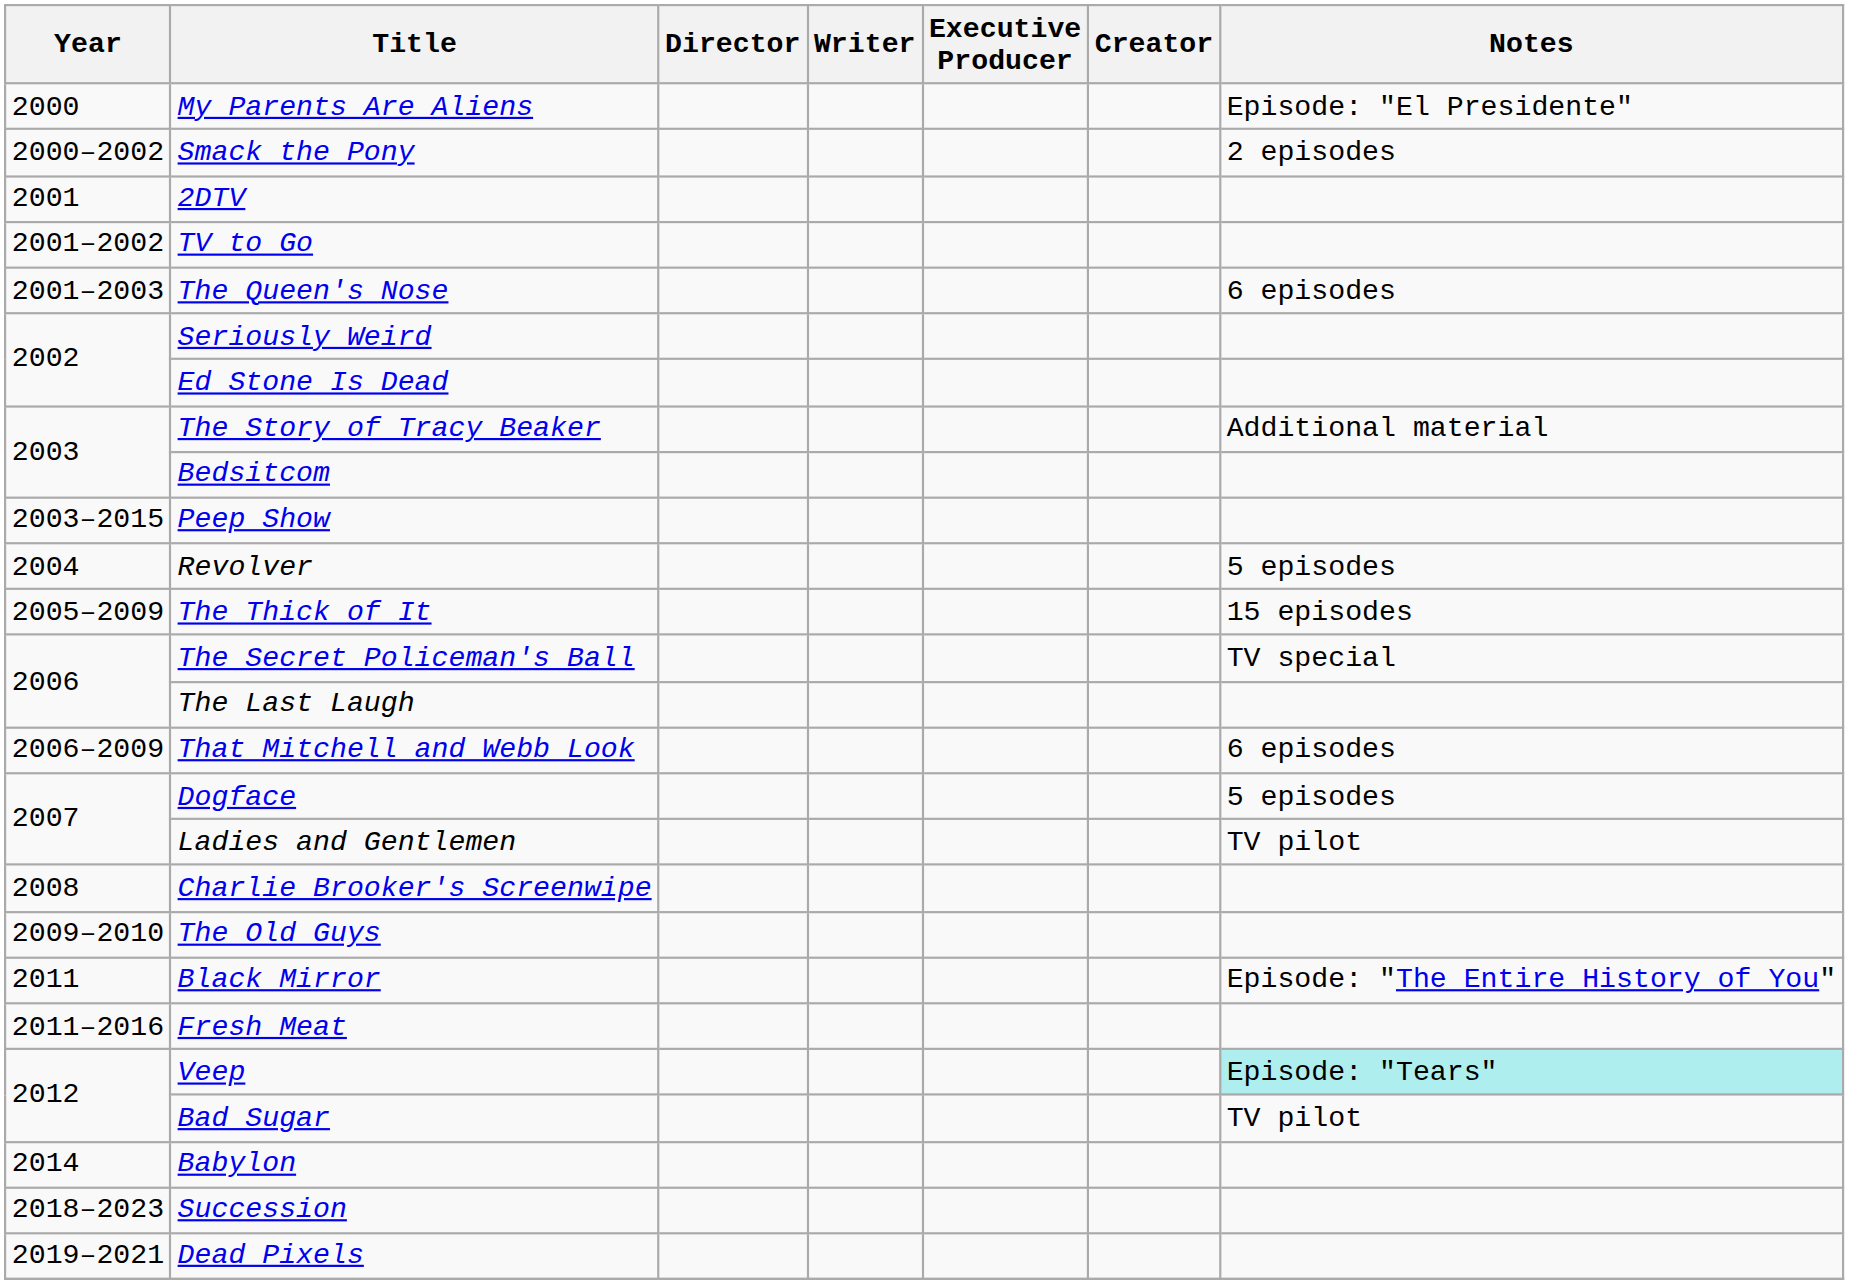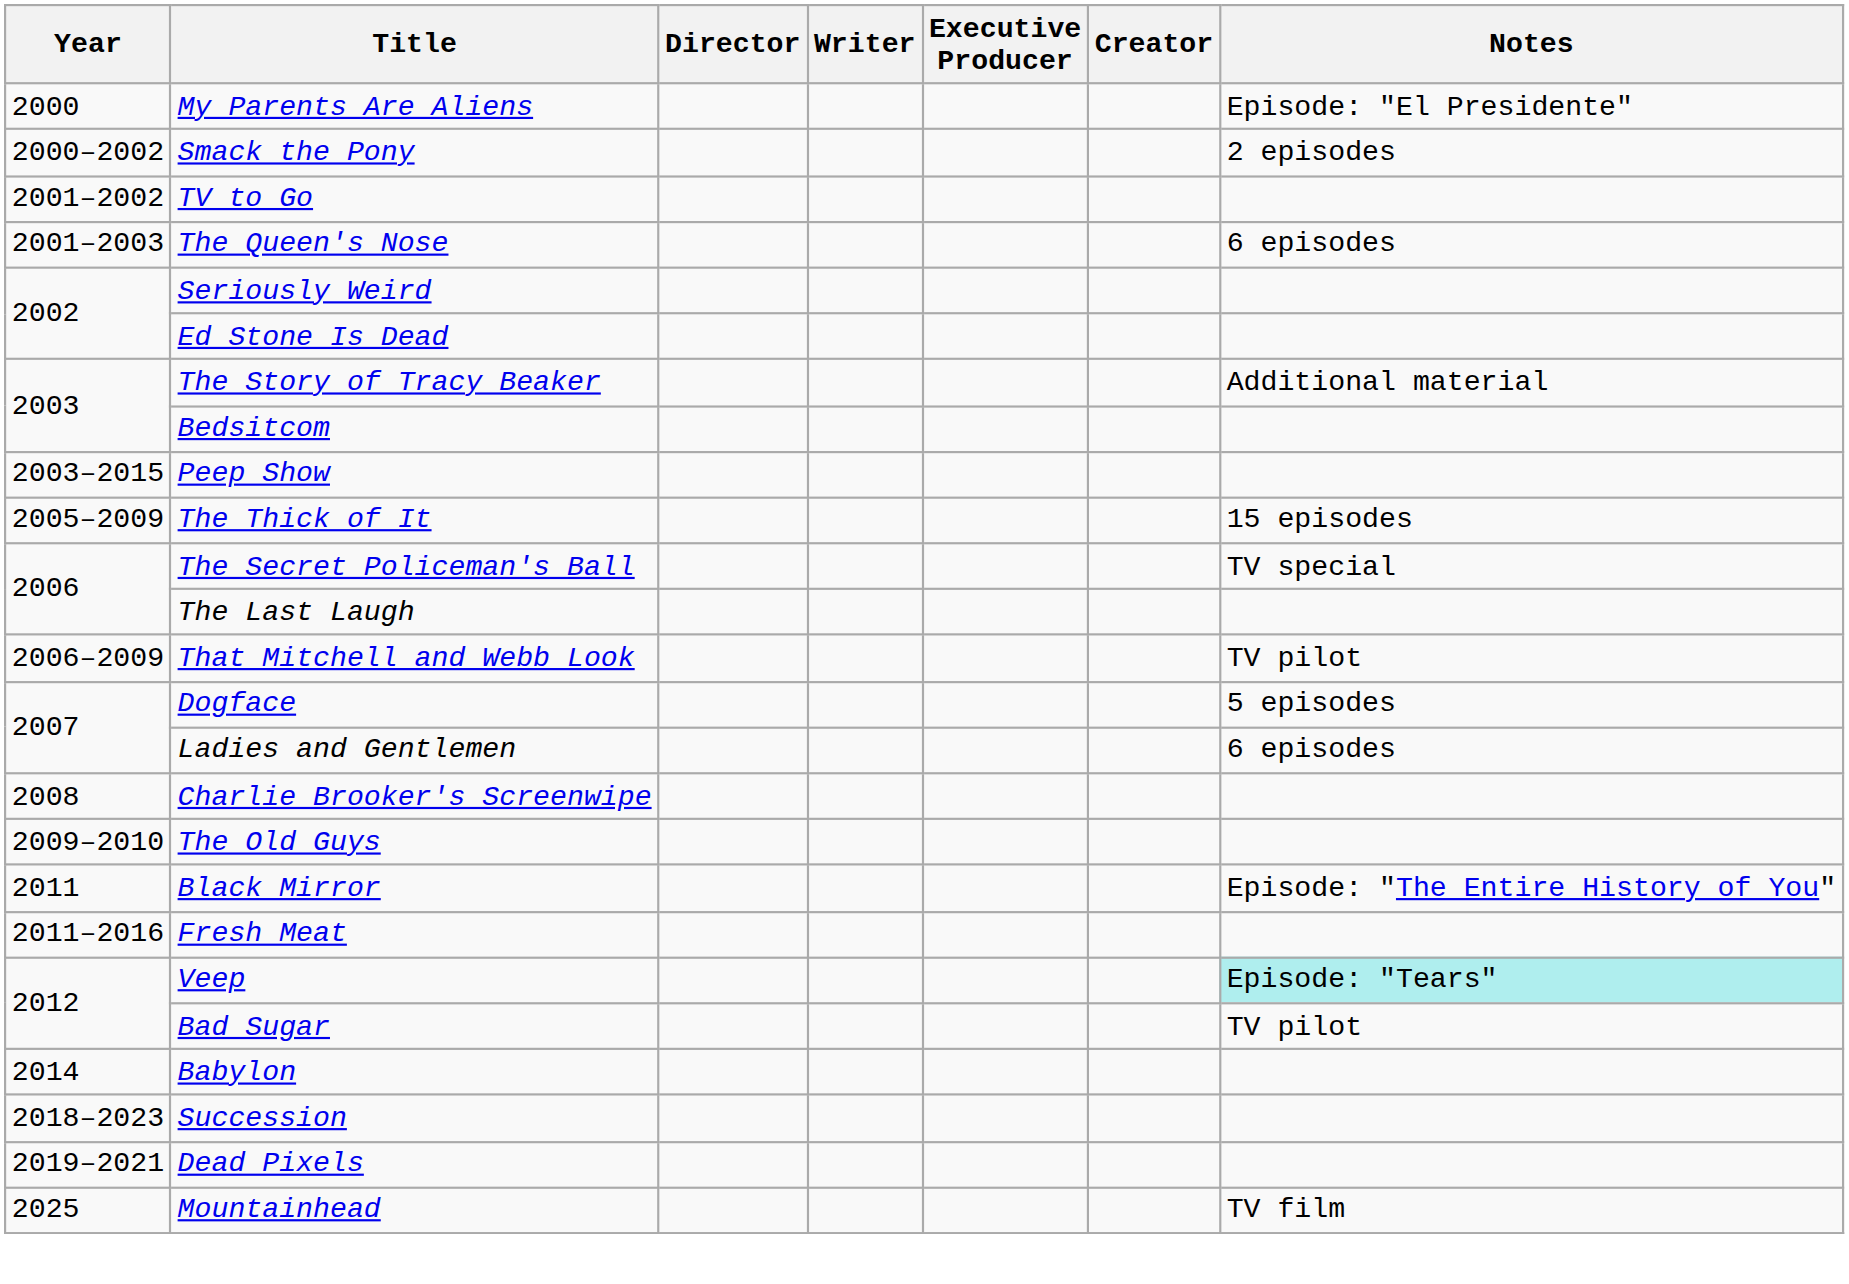- row: 2001 | 2DTV
- row: 2004 | Revolver | 5 episodes
That Mitchell and Webb Look | Notes: 6 episodes -> TV pilot
Ladies and Gentlemen | Notes: TV pilot -> 6 episodes
+ row: 2025 | Mountainhead | TV film
